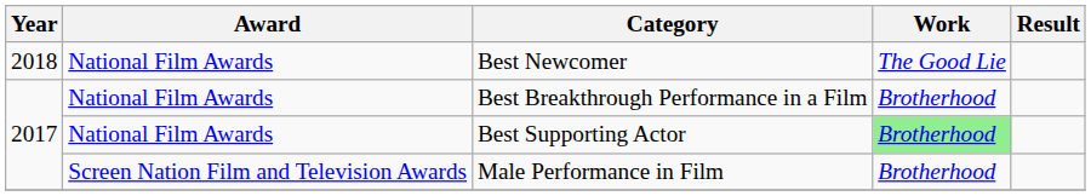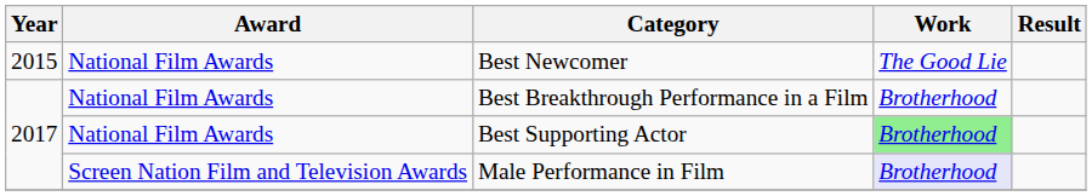Best Newcomer | Year: 2018 -> 2015
Male Performance in Film | Work: no background -> lavender background
